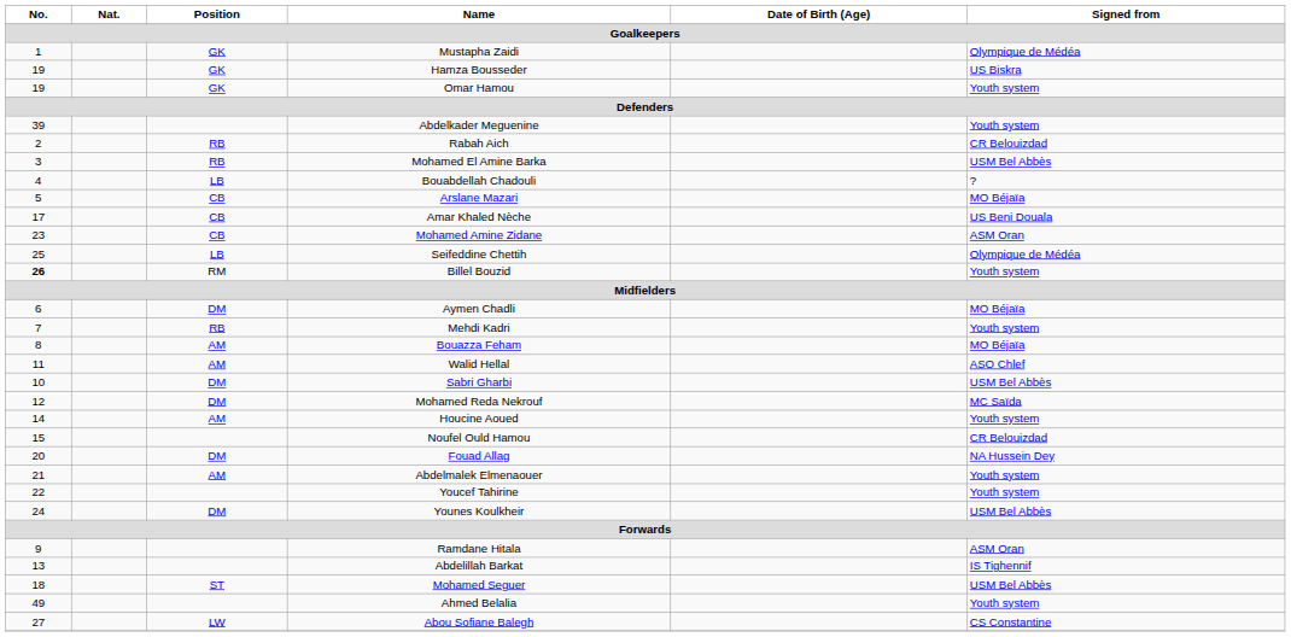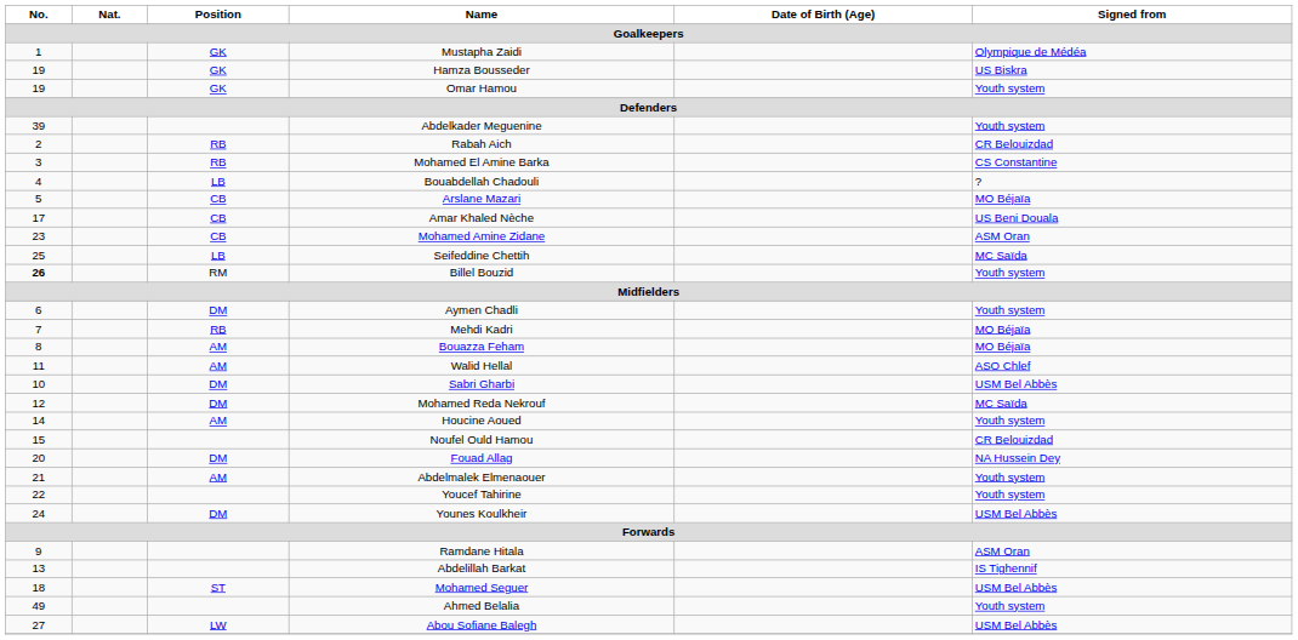Mohamed El Amine Barka | Signed from: USM Bel Abbès -> CS Constantine
Seifeddine Chettih | Signed from: Olympique de Médéa -> MC Saïda
Aymen Chadli | Signed from: MO Béjaïa -> Youth system
Mehdi Kadri | Signed from: Youth system -> MO Béjaïa
Abou Sofiane Balegh | Signed from: CS Constantine -> USM Bel Abbès
